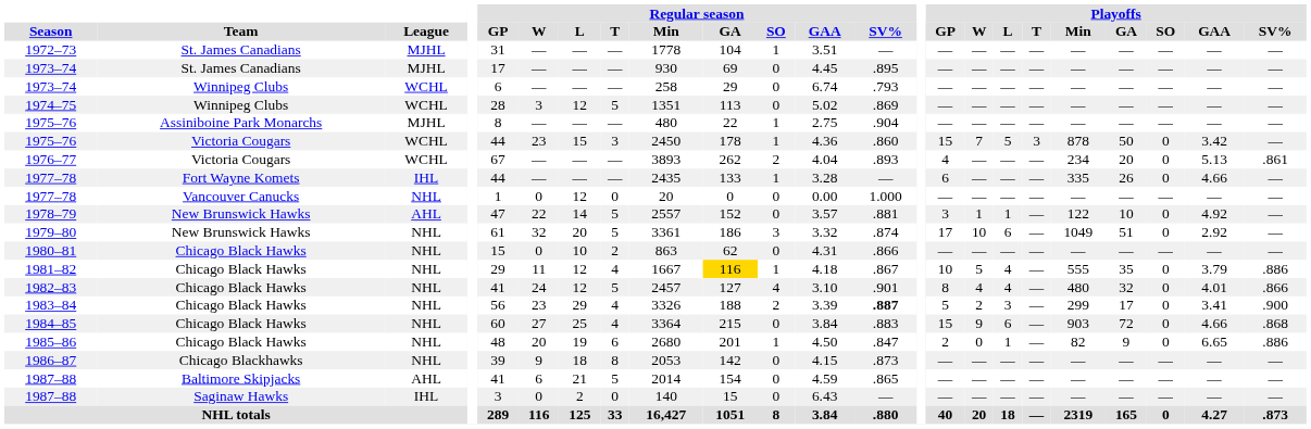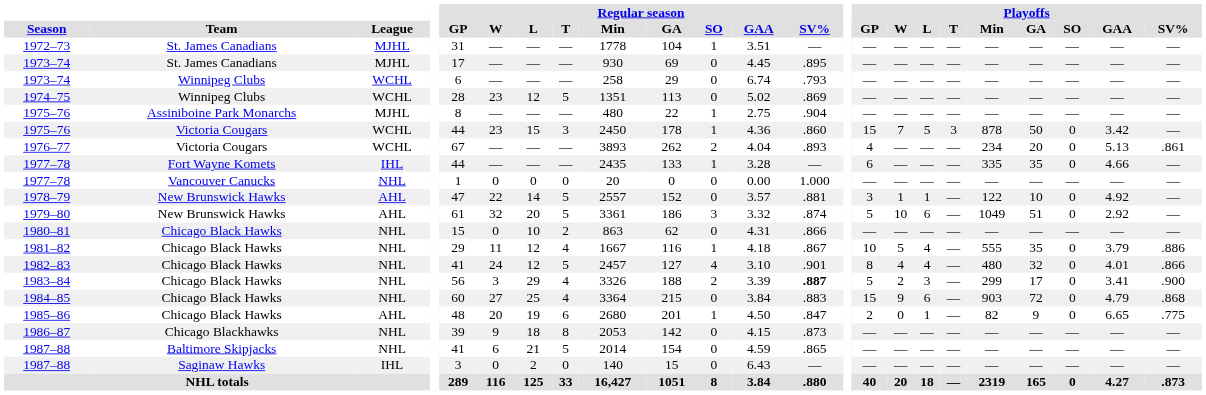1974–75 | Regular season / W: 3 -> 23
1977–78 / Fort Wayne Komets | Playoffs / GA: 26 -> 35
1977–78 / Vancouver Canucks | Regular season / L: 12 -> 0
1979–80 | League: NHL -> AHL
1979–80 | Playoffs / GP: 17 -> 5
1981–82 | Regular season / GA: gold background -> no background
1983–84 | Regular season / W: 23 -> 3
1984–85 | Playoffs / GAA: 4.66 -> 4.79
1985–86 | League: NHL -> AHL
1985–86 | Playoffs / SV%: .886 -> .775
1987–88 / Baltimore Skipjacks | League: AHL -> NHL
